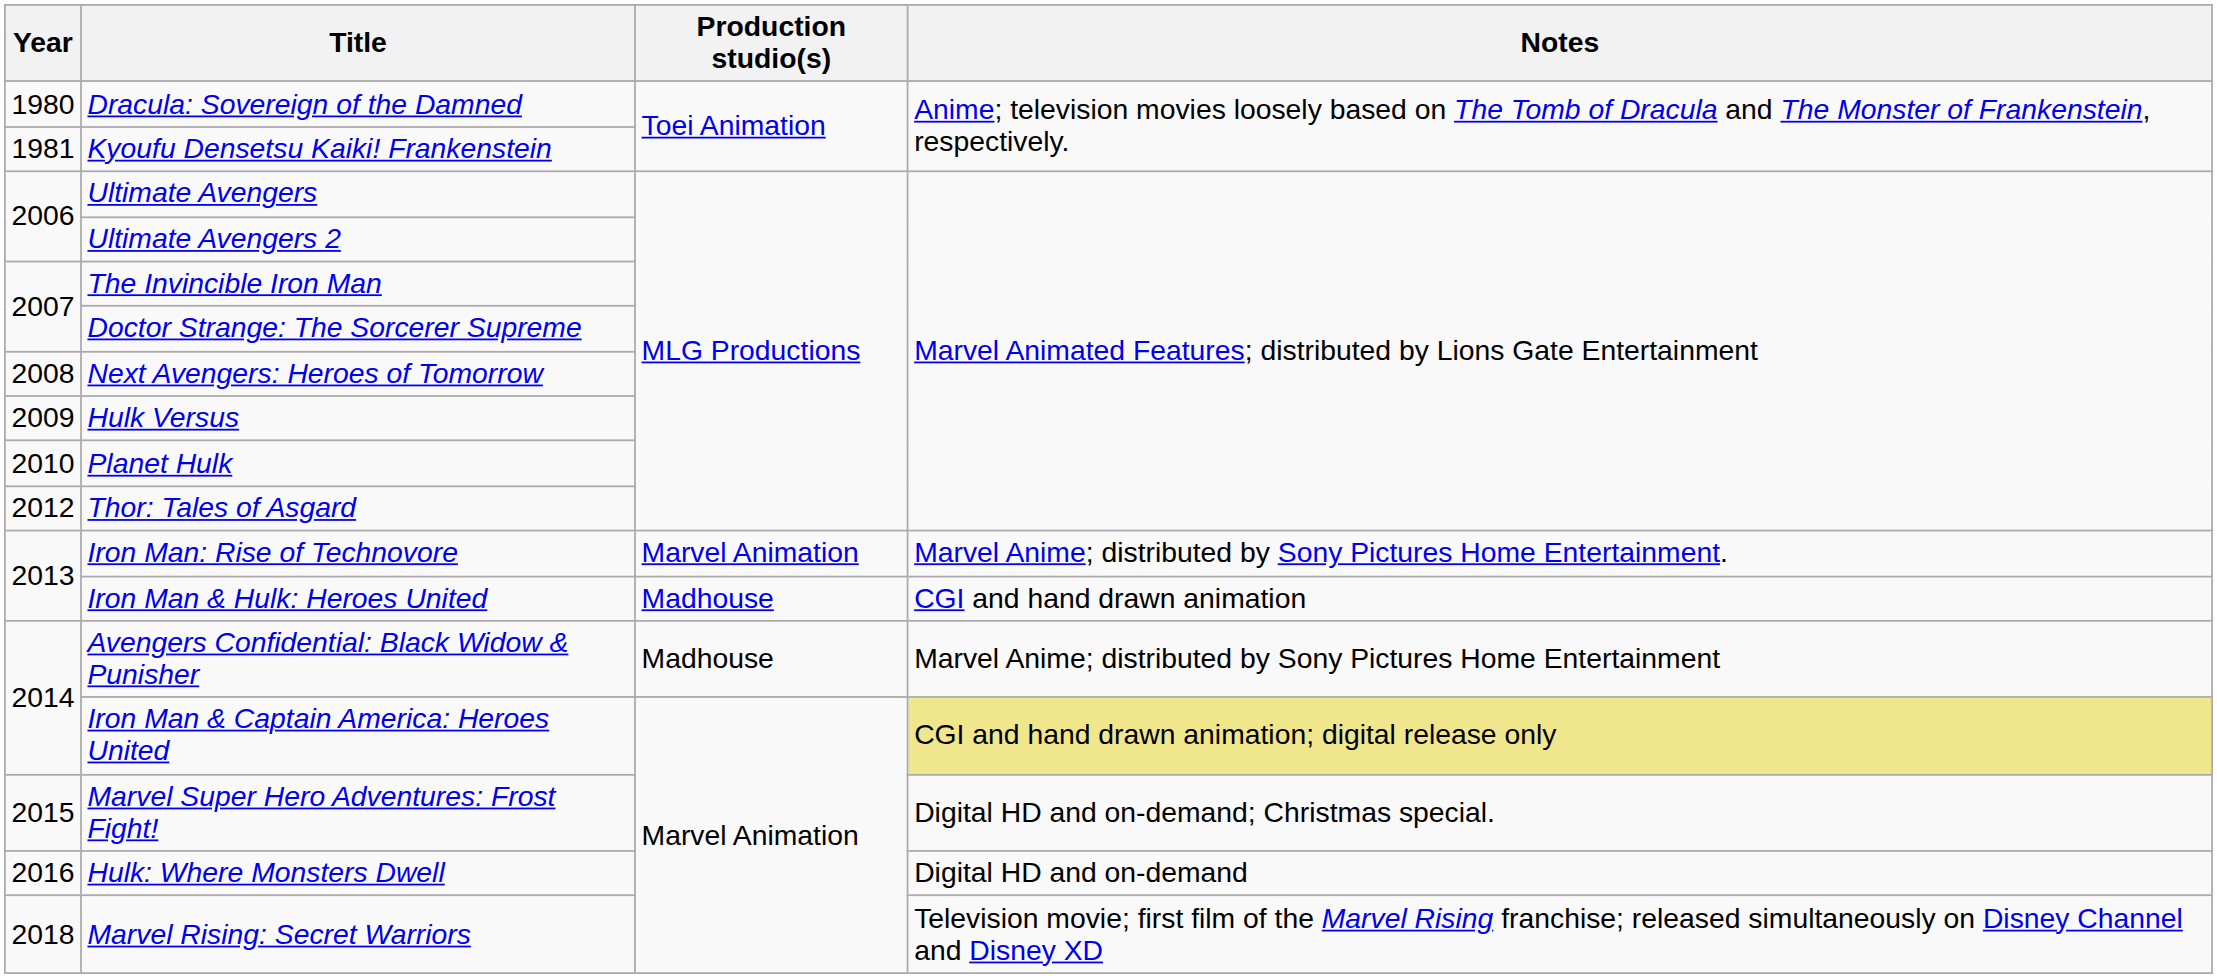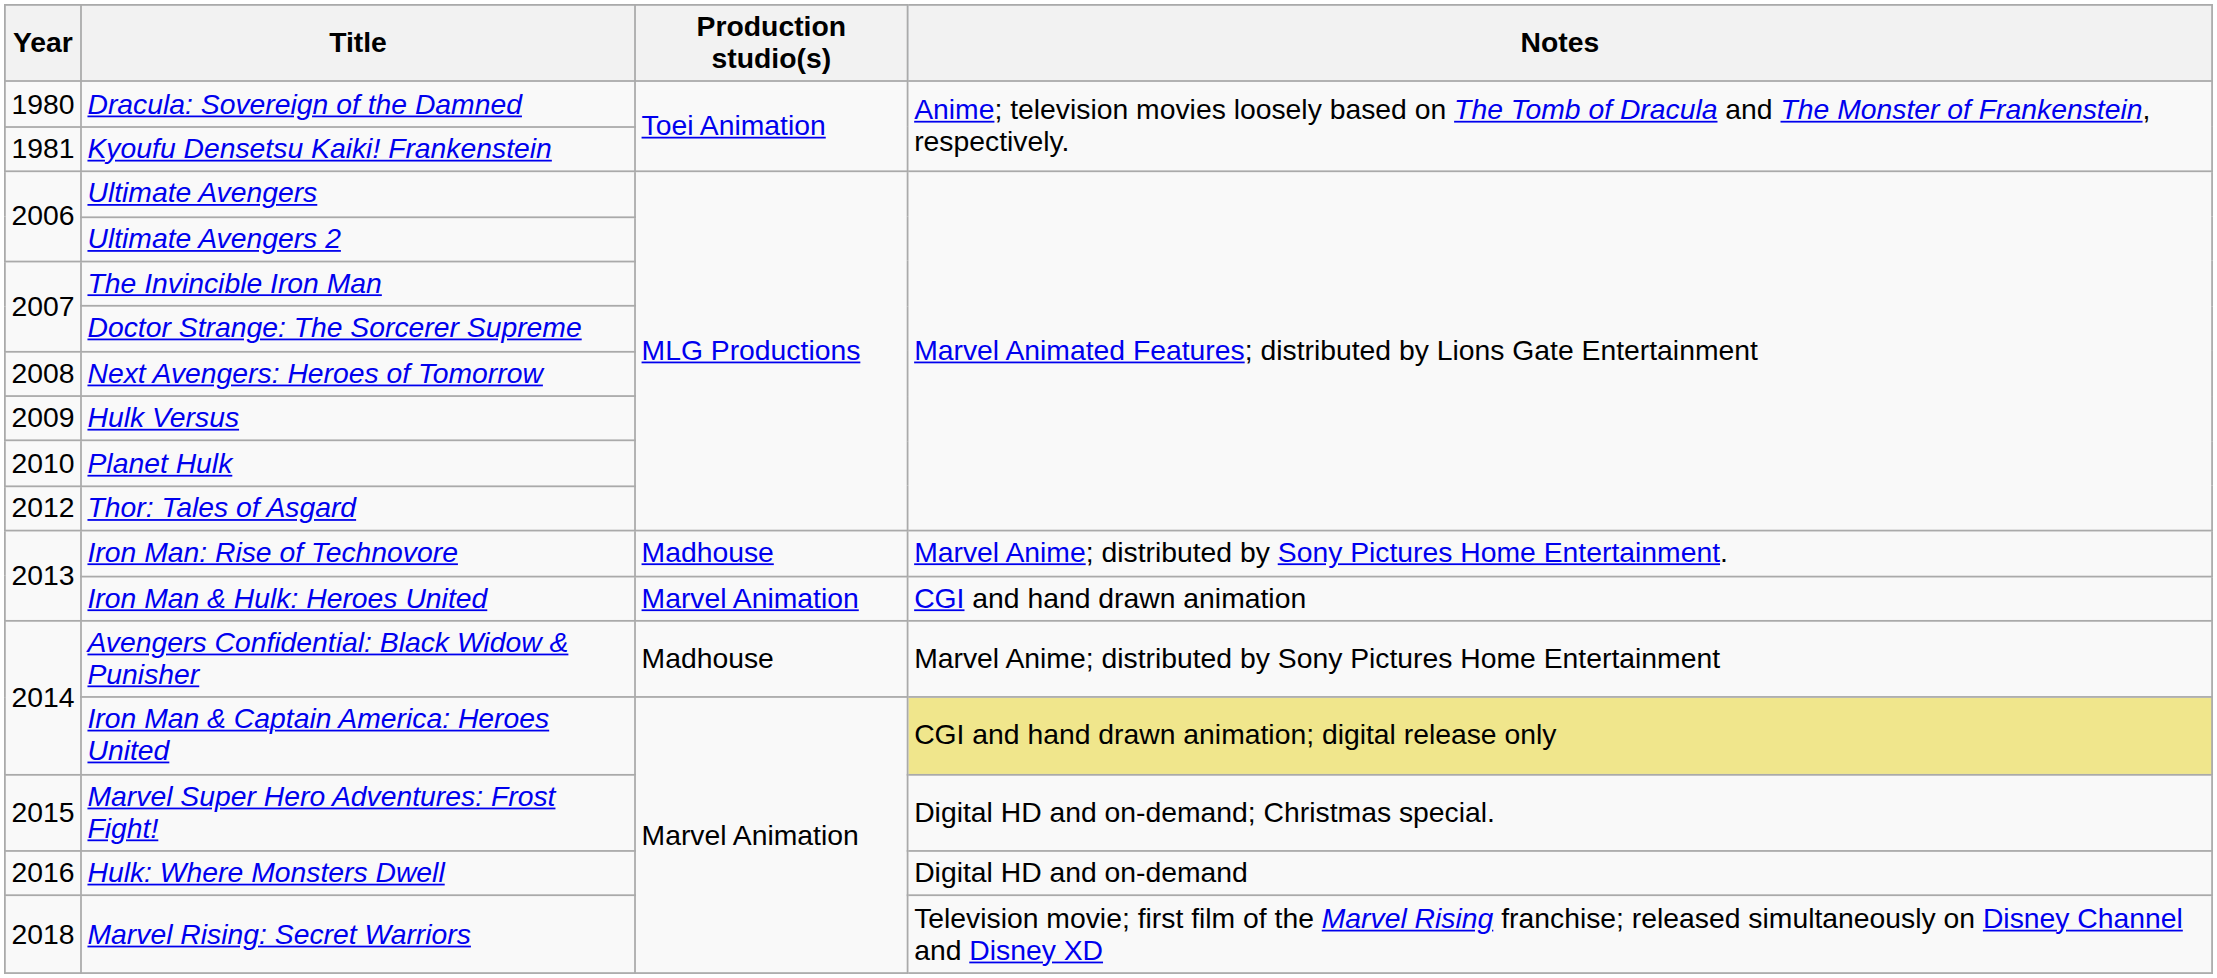Iron Man: Rise of Technovore | Production studio(s): Marvel Animation -> Madhouse
Iron Man & Hulk: Heroes United | Production studio(s): Madhouse -> Marvel Animation
